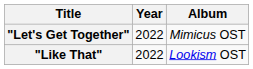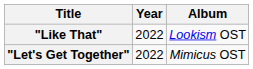rows swapped: "Let's Get Together" <-> "Like That"
